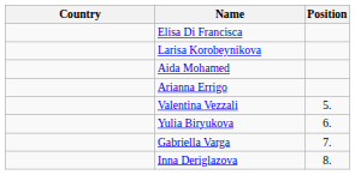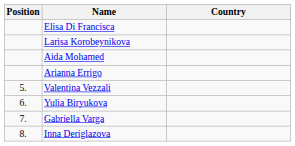columns swapped: Position <-> Country
